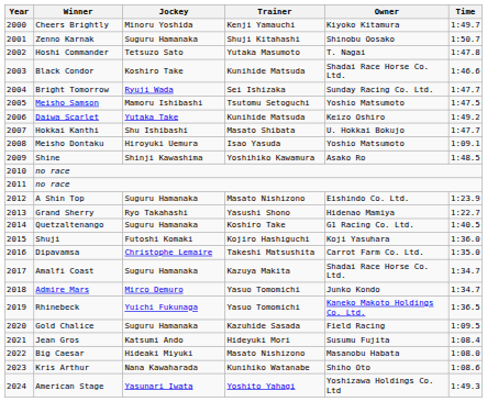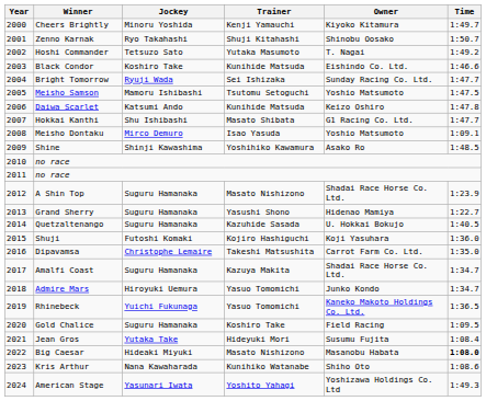Zenno Karnak | Jockey: Suguru Hamanaka -> Ryo Takahashi
Hoshi Commander | Time: 1:47.8 -> 1:49.2
Black Condor | Owner: Shadai Race Horse Co. Ltd. -> Eishindo Co. Ltd.
Daiwa Scarlet | Jockey: Yutaka Take -> Katsumi Ando
Daiwa Scarlet | Time: 1:49.2 -> 1:47.8
Hokkai Kanthi | Owner: U. Hokkai Bokujo -> G1 Racing Co. Ltd.
Meisho Dontaku | Jockey: Hiroyuki Uemura -> Mirco Demuro
A Shin Top | Owner: Eishindo Co. Ltd. -> Shadai Race Horse Co. Ltd.
Grand Sherry | Jockey: Ryo Takahashi -> Suguru Hamanaka
Quetzaltenango | Trainer: Koshiro Take -> Kazuhide Sasada
Quetzaltenango | Owner: G1 Racing Co. Ltd. -> U. Hokkai Bokujo
Admire Mars | Jockey: Mirco Demuro -> Hiroyuki Uemura
Gold Chalice | Trainer: Kazuhide Sasada -> Koshiro Take
Jean Gros | Jockey: Katsumi Ando -> Yutaka Take
Big Caesar | Time: normal -> bold
